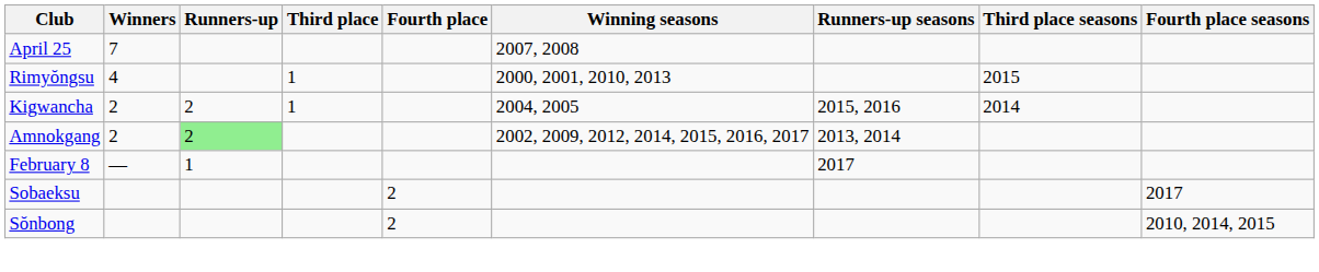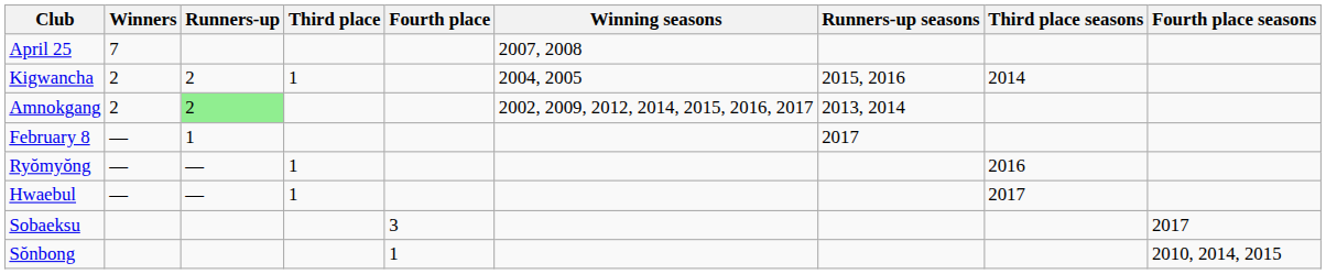- row: Rimyŏngsu | 4 | 1 | 2000, 2001, 2010, 2013 | 2015
+ row: Ryŏmyŏng | — | — | 1 | 2016
+ row: Hwaebul | — | — | 1 | 2017
Sobaeksu | Fourth place: 2 -> 3
Sŏnbong | Fourth place: 2 -> 1
